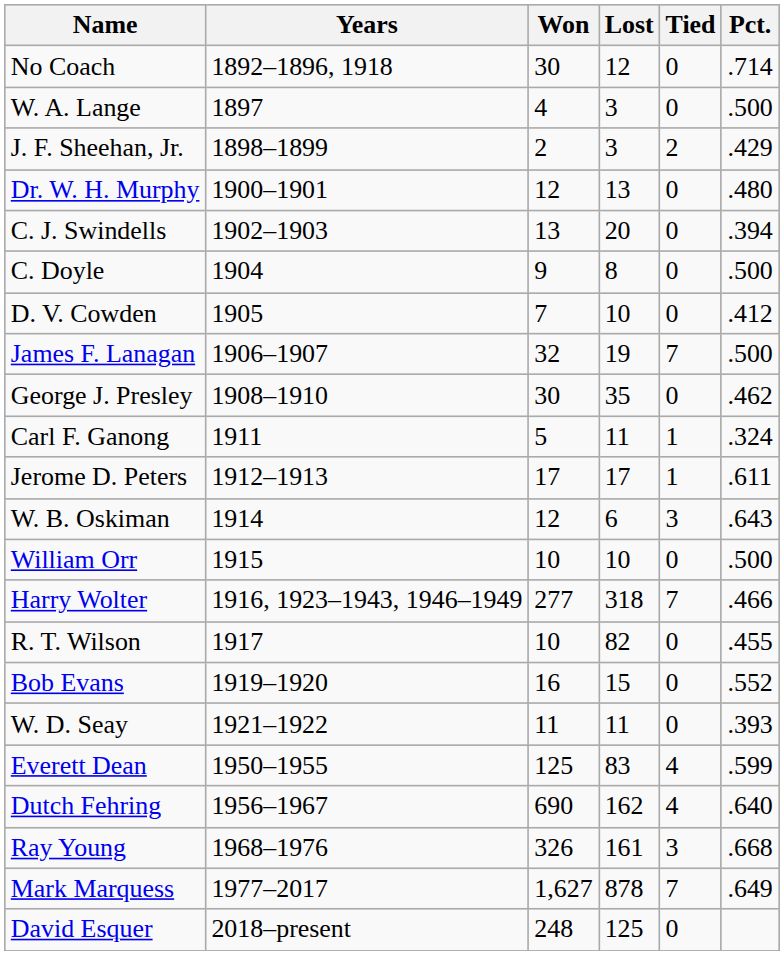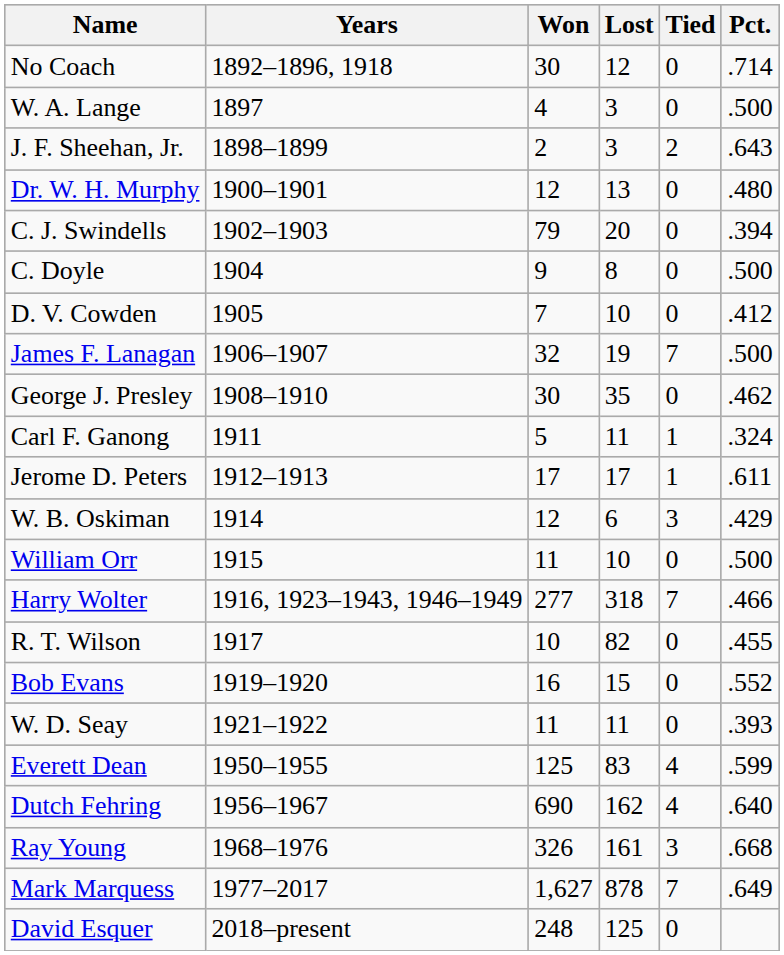J. F. Sheehan, Jr. | Pct.: .429 -> .643
C. J. Swindells | Won: 13 -> 79
W. B. Oskiman | Pct.: .643 -> .429
William Orr | Won: 10 -> 11
